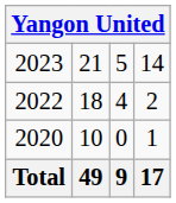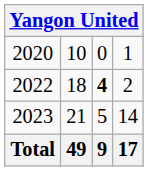rows swapped: 2020 <-> 2023
2022 | column 3: normal -> bold
